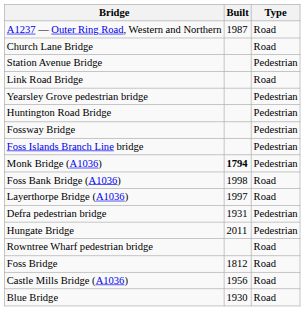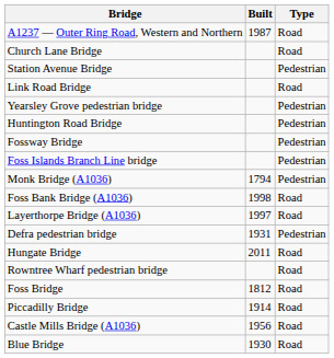Monk Bridge (A1036) | Built: bold -> normal
Hungate Bridge | Type: Pedestrian -> Road
+ row: Piccadilly Bridge | 1914 | Road
